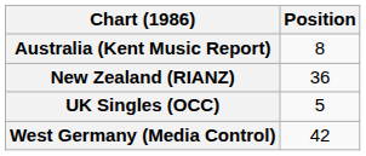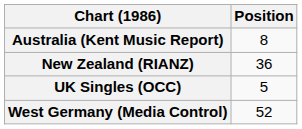West Germany (Media Control) | Position: 42 -> 52
